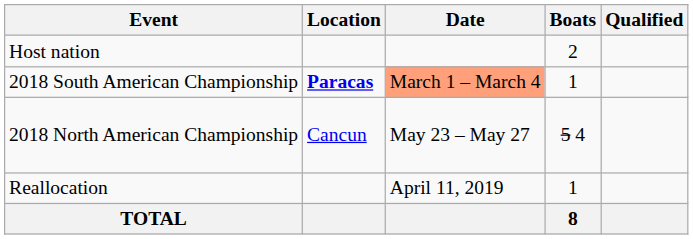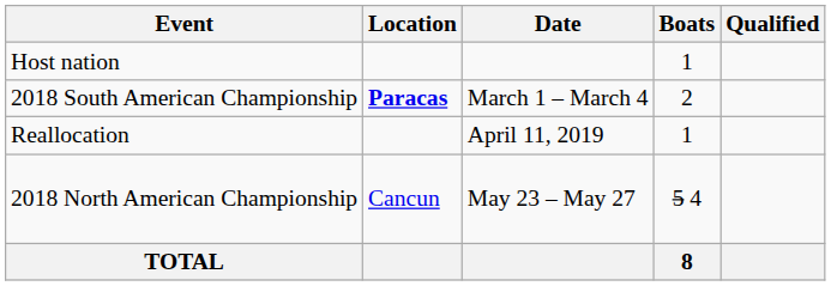Host nation | Boats: 2 -> 1
2018 South American Championship | Date: lightsalmon background -> no background
2018 South American Championship | Boats: 1 -> 2
rows swapped: 2018 North American Championship <-> Reallocation
